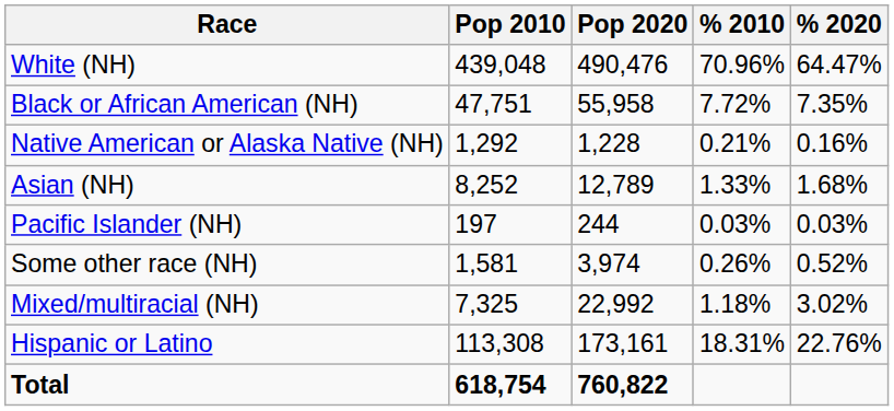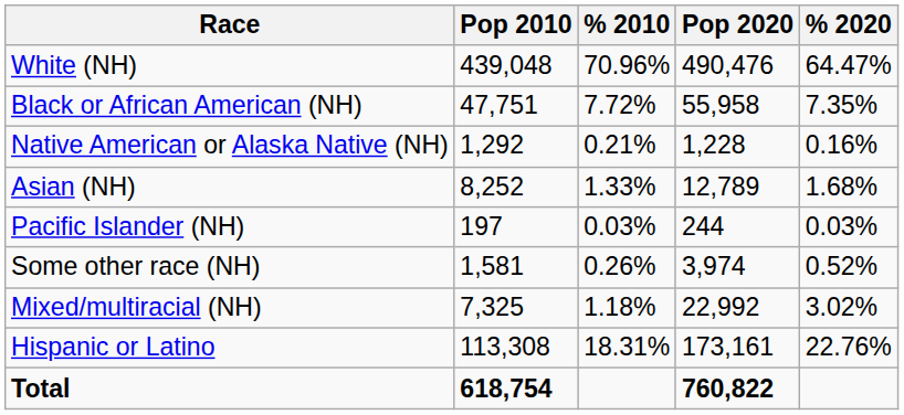columns swapped: Pop 2020 <-> % 2010
